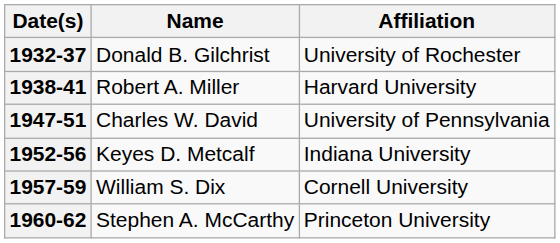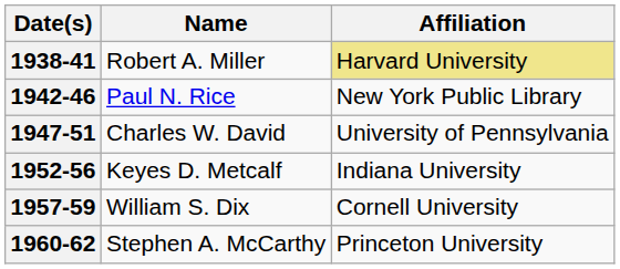- row: 1932-37 | Donald B. Gilchrist | University of Rochester
1938-41 | Affiliation: no background -> khaki background
+ row: 1942-46 | Paul N. Rice | New York Public Library
